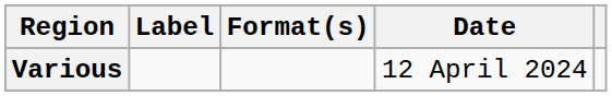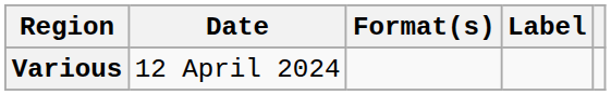columns swapped: Date <-> Label
